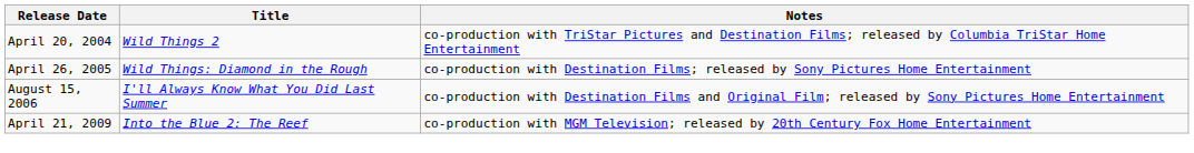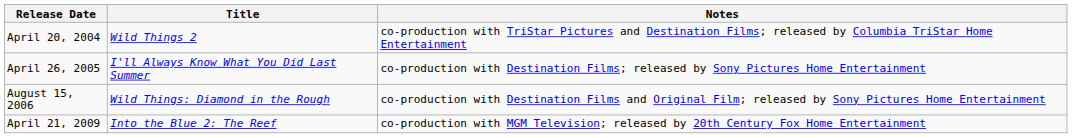April 26, 2005 | Title: Wild Things: Diamond in the Rough -> I'll Always Know What You Did Last Summer
August 15, 2006 | Title: I'll Always Know What You Did Last Summer -> Wild Things: Diamond in the Rough
